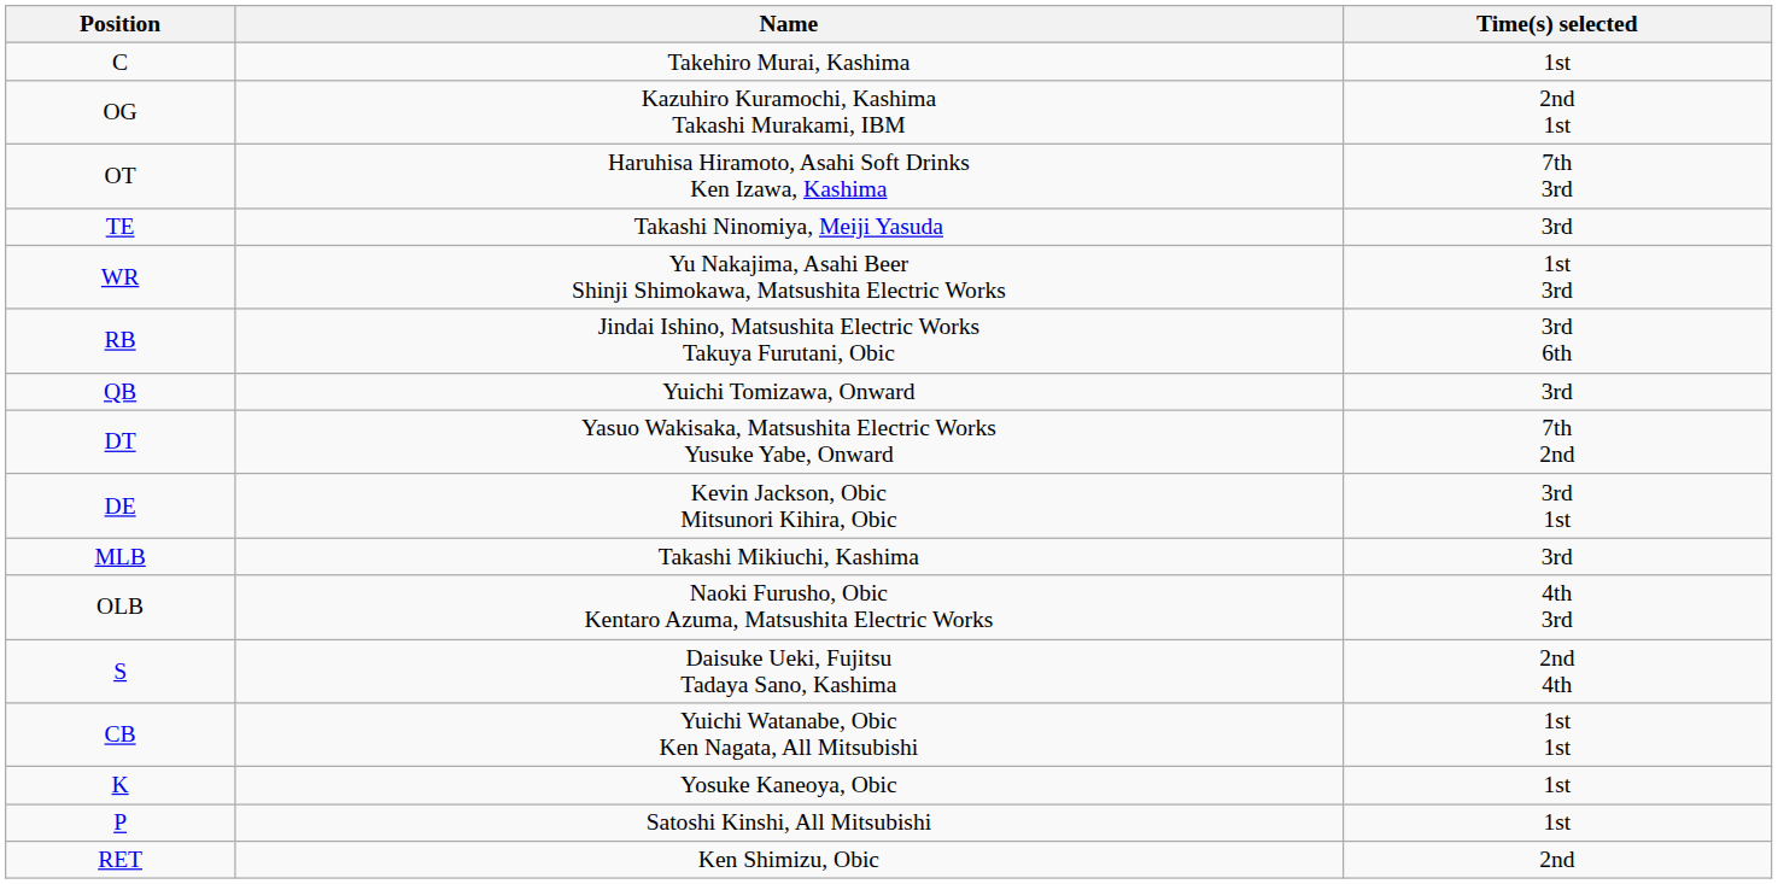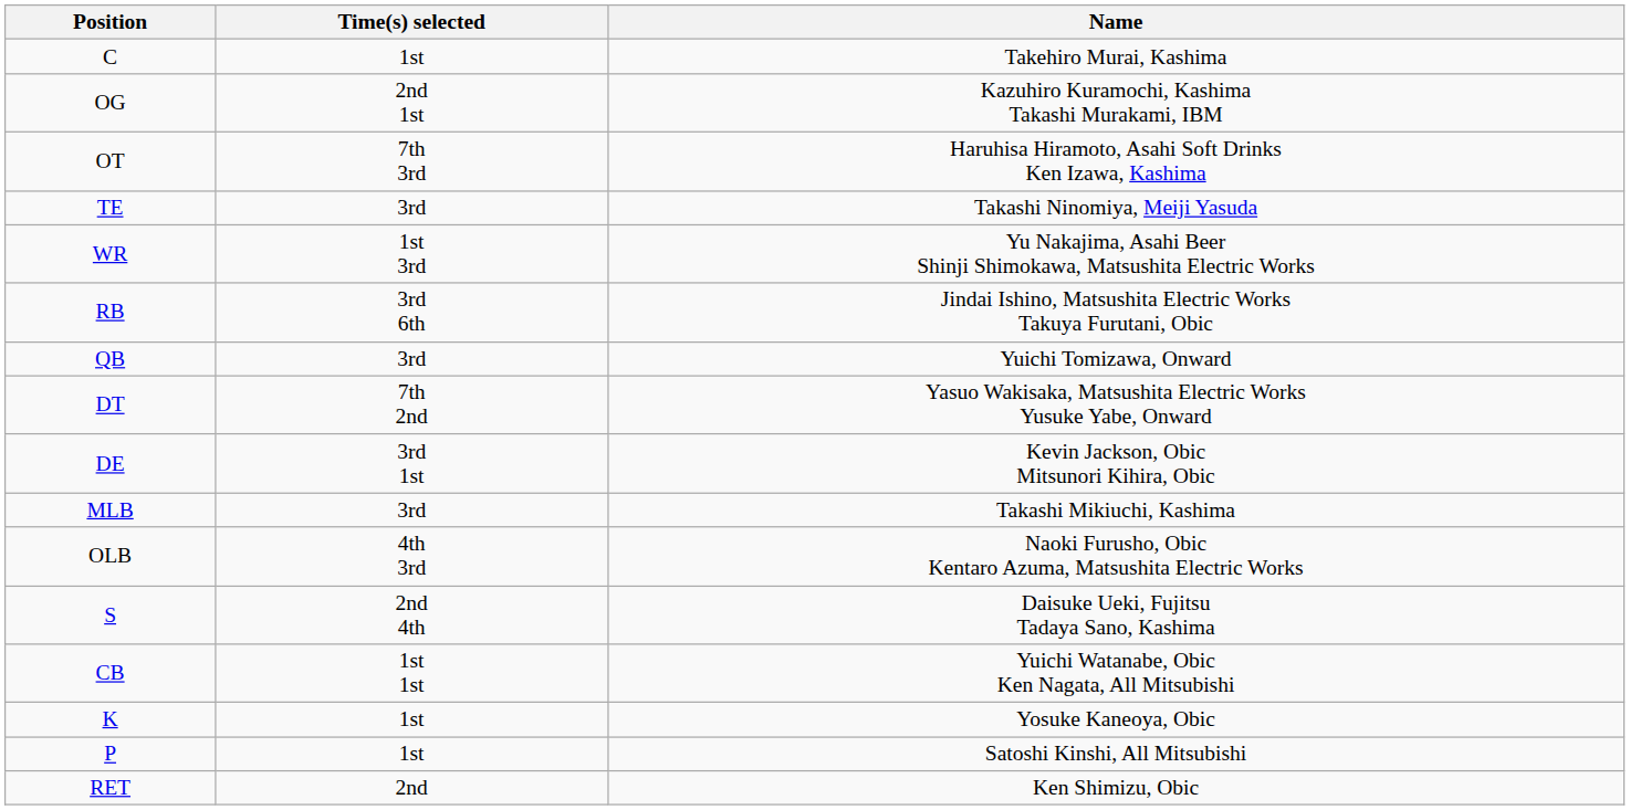columns swapped: Name <-> Time(s) selected
